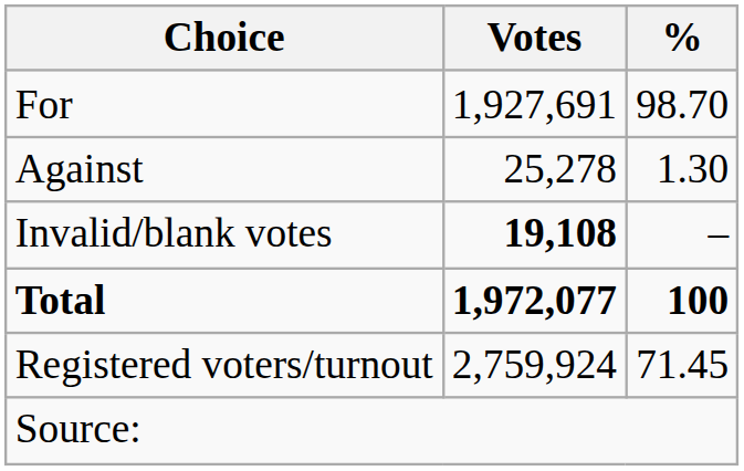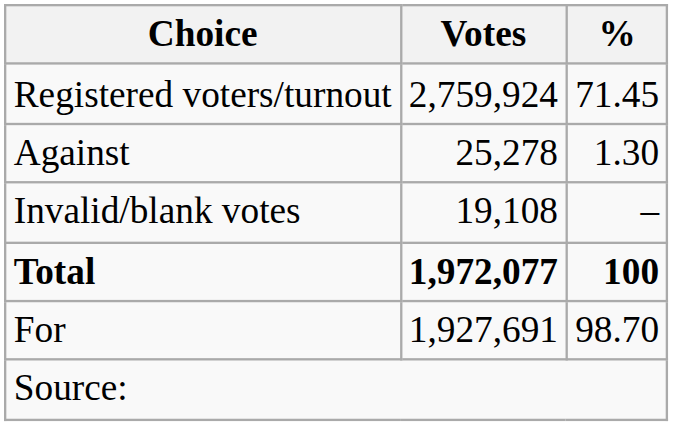rows swapped: For <-> Registered voters/turnout
Invalid/blank votes | Votes: bold -> normal
